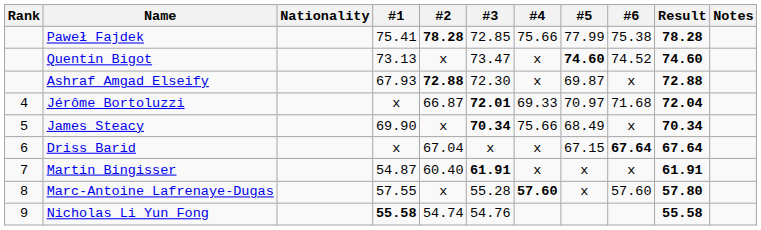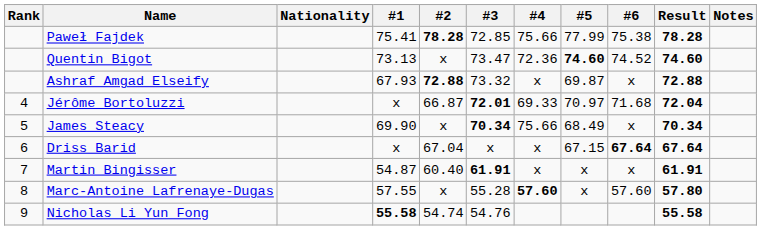Quentin Bigot | #4: x -> 72.36
Ashraf Amgad Elseify | #3: 72.30 -> 73.32
